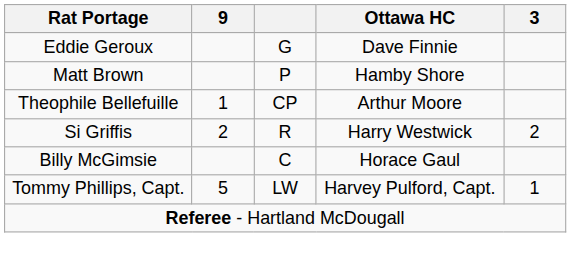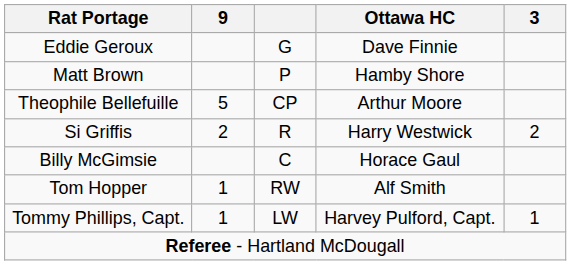Theophile Bellefuille | 9: 1 -> 5
+ row: Tom Hopper | 1 | RW | Alf Smith
Tommy Phillips, Capt. | 9: 5 -> 1
